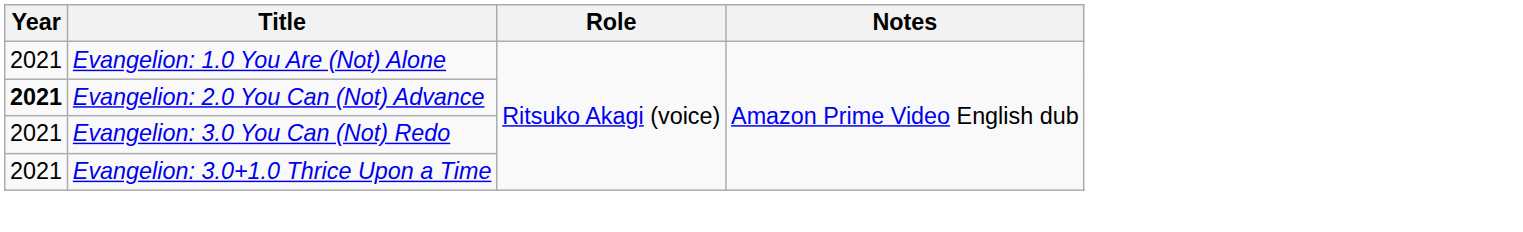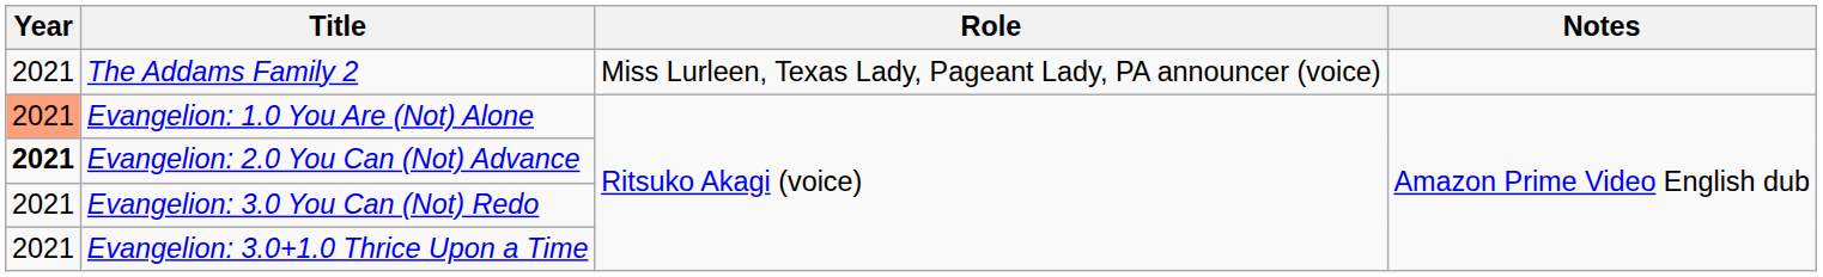+ row: 2021 | The Addams Family 2 | Miss Lurleen, Texas Lady, Pageant Lady, PA announcer (voice)
Evangelion: 1.0 You Are (Not) Alone | Year: no background -> lightsalmon background
